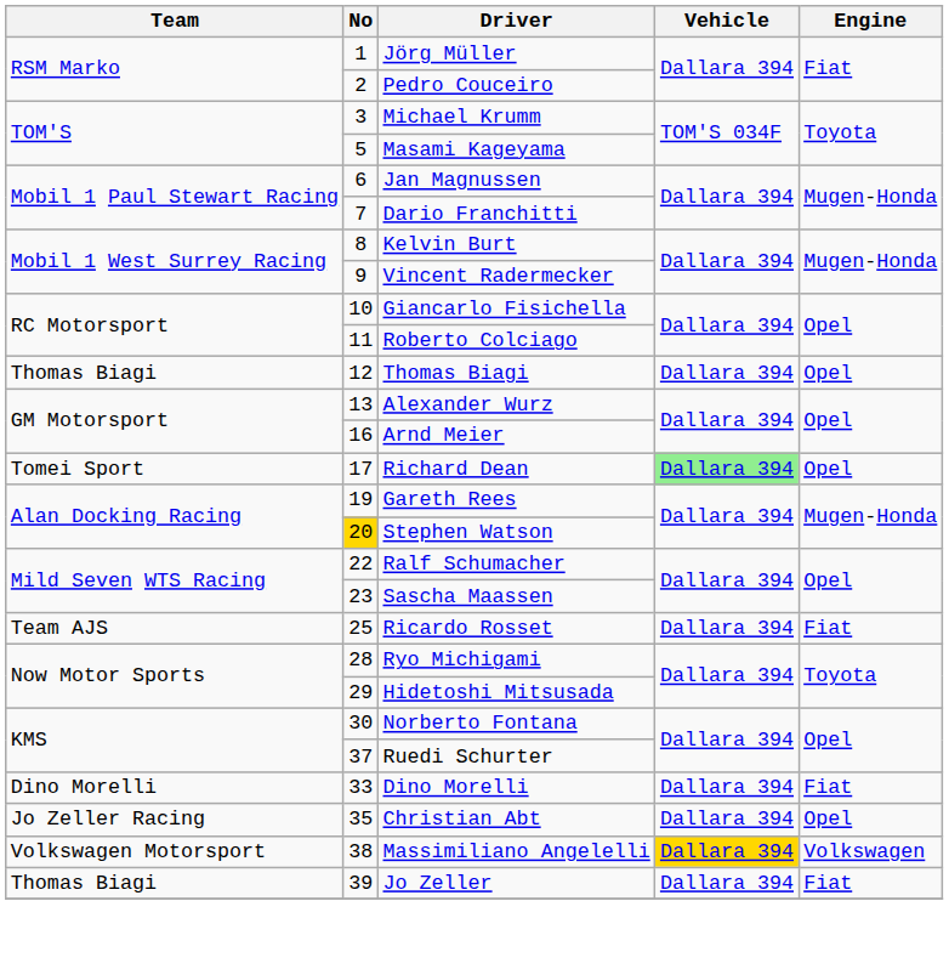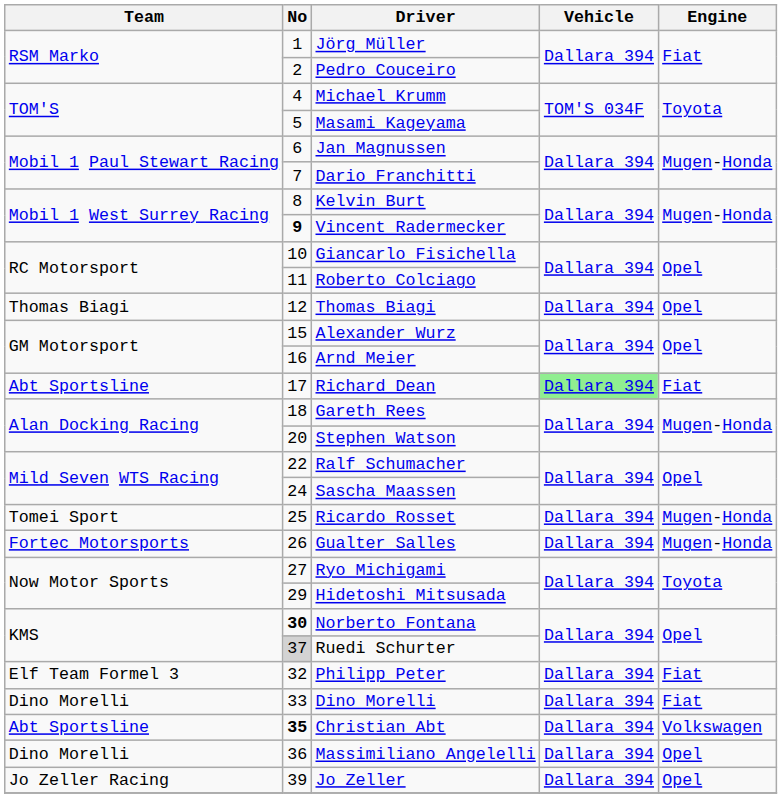Michael Krumm | No: 3 -> 4
Vincent Radermecker | No: normal -> bold
Alexander Wurz | No: 13 -> 15
Richard Dean | Team: Tomei Sport -> Abt Sportsline
Richard Dean | Engine: Opel -> Fiat
Gareth Rees | No: 19 -> 18
Stephen Watson | No: gold background -> no background
Sascha Maassen | No: 23 -> 24
Ricardo Rosset | Team: Team AJS -> Tomei Sport
Ricardo Rosset | Engine: Fiat -> Mugen-Honda
+ row: Fortec Motorsports | 26 | Gualter Salles | Dallara 394 | Mugen-Honda
Ryo Michigami | No: 28 -> 27
Norberto Fontana | No: normal -> bold
Ruedi Schurter | No: no background -> lightgrey background
+ row: Elf Team Formel 3 | 32 | Philipp Peter | Dallara 394 | Fiat
Christian Abt | Team: Jo Zeller Racing -> Abt Sportsline
Christian Abt | No: normal -> bold
Christian Abt | Engine: Opel -> Volkswagen
Massimiliano Angelelli | Team: Volkswagen Motorsport -> Dino Morelli
Massimiliano Angelelli | No: 38 -> 36
Massimiliano Angelelli | Vehicle: gold background -> no background
Massimiliano Angelelli | Engine: Volkswagen -> Opel
Jo Zeller | Team: Thomas Biagi -> Jo Zeller Racing
Jo Zeller | Engine: Fiat -> Opel
